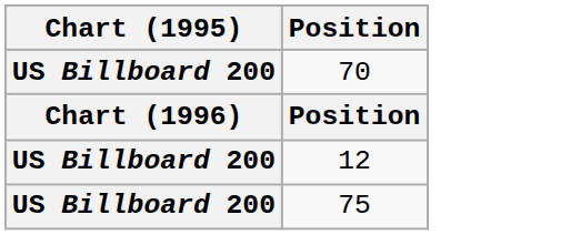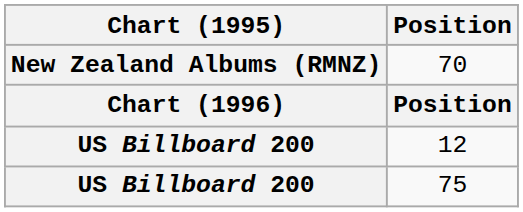70 | Chart (1995): US Billboard 200 -> New Zealand Albums (RMNZ)
